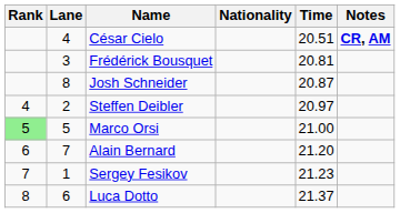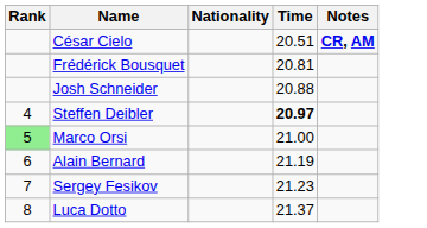- column: Lane | 4 | 3 | 8 | 2 | 5 | 7 | 1 | 6
Josh Schneider | Time: 20.87 -> 20.88
Steffen Deibler | Time: normal -> bold
Alain Bernard | Time: 21.20 -> 21.19
